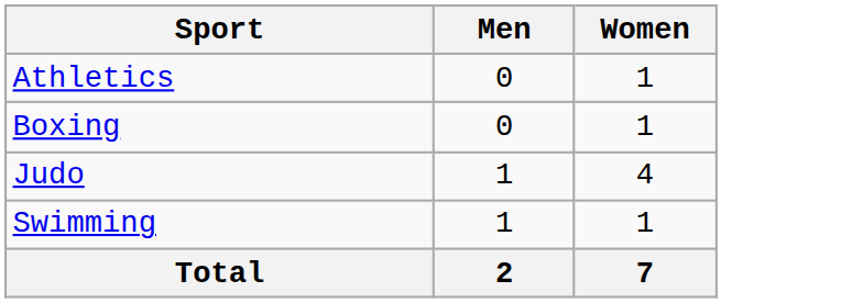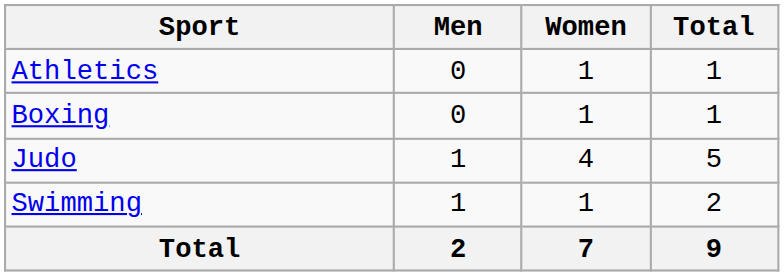+ column: Total | 1 | 1 | 5 | 2 | 9
